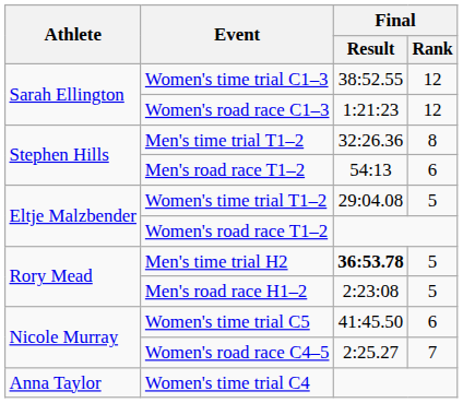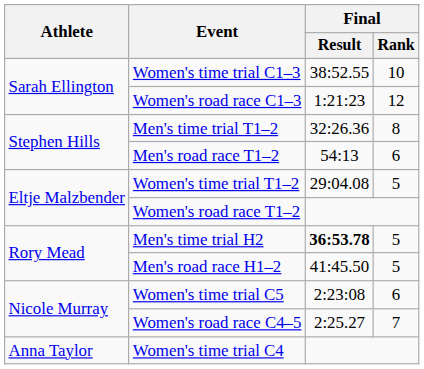Women's time trial C1–3 | Final / Rank: 12 -> 10
Men's road race H1–2 | Final / Result: 2:23:08 -> 41:45.50
Women's time trial C5 | Final / Result: 41:45.50 -> 2:23:08
